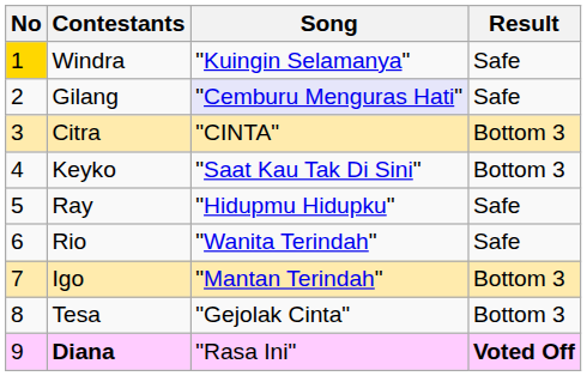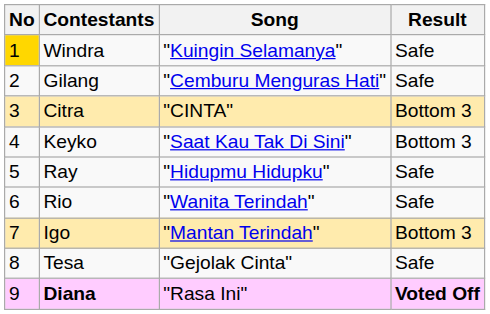Gilang | Song: lavender background -> no background
Tesa | Result: Bottom 3 -> Safe
